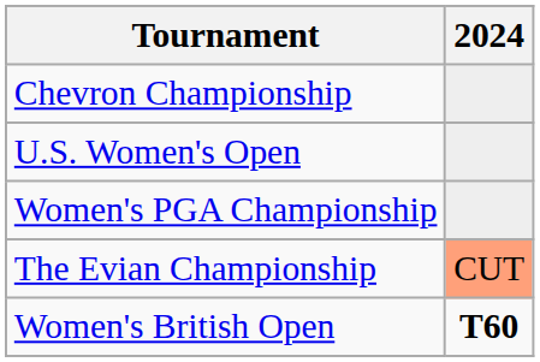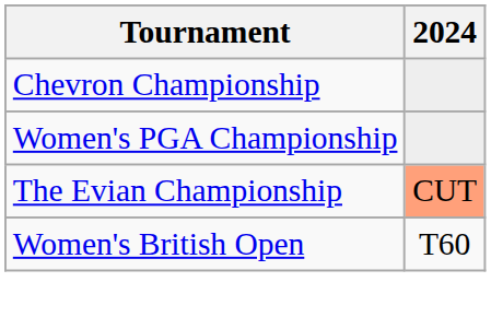- row: U.S. Women's Open
Women's British Open | 2024: bold -> normal
